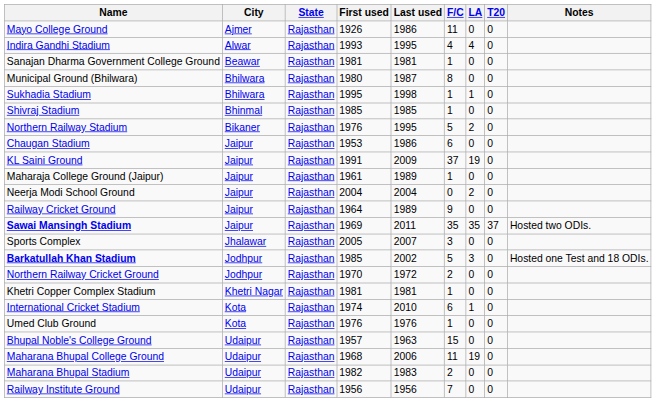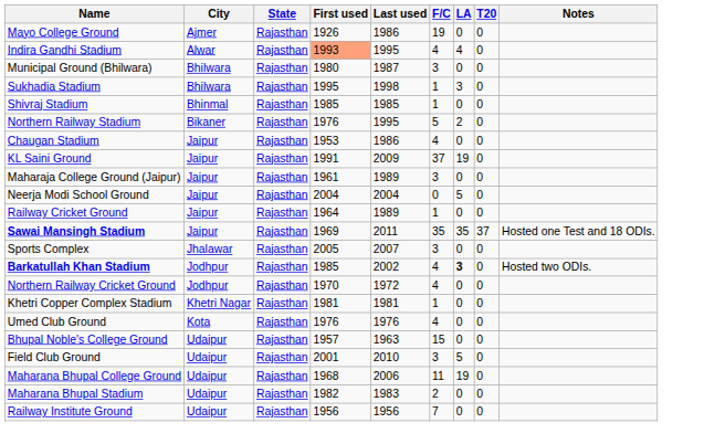Mayo College Ground | F/C: 11 -> 19
Indira Gandhi Stadium | First used: no background -> lightsalmon background
- row: Sanajan Dharma Government College Ground | Beawar | Rajasthan | 1981 | 1981 | 1 | 0 | 0
Municipal Ground (Bhilwara) | F/C: 8 -> 3
Sukhadia Stadium | LA: 1 -> 3
Chaugan Stadium | F/C: 6 -> 4
Maharaja College Ground (Jaipur) | F/C: 1 -> 3
Neerja Modi School Ground | LA: 2 -> 5
Railway Cricket Ground | F/C: 9 -> 1
Sawai Mansingh Stadium | Notes: Hosted two ODIs. -> Hosted one Test and 18 ODIs.
Barkatullah Khan Stadium | F/C: 5 -> 4
Barkatullah Khan Stadium | LA: normal -> bold
Barkatullah Khan Stadium | Notes: Hosted one Test and 18 ODIs. -> Hosted two ODIs.
Northern Railway Cricket Ground | F/C: 2 -> 4
- row: International Cricket Stadium | Kota | Rajasthan | 1974 | 2010 | 6 | 1 | 0
Umed Club Ground | F/C: 1 -> 4
+ row: Field Club Ground | Udaipur | Rajasthan | 2001 | 2010 | 3 | 5 | 0
